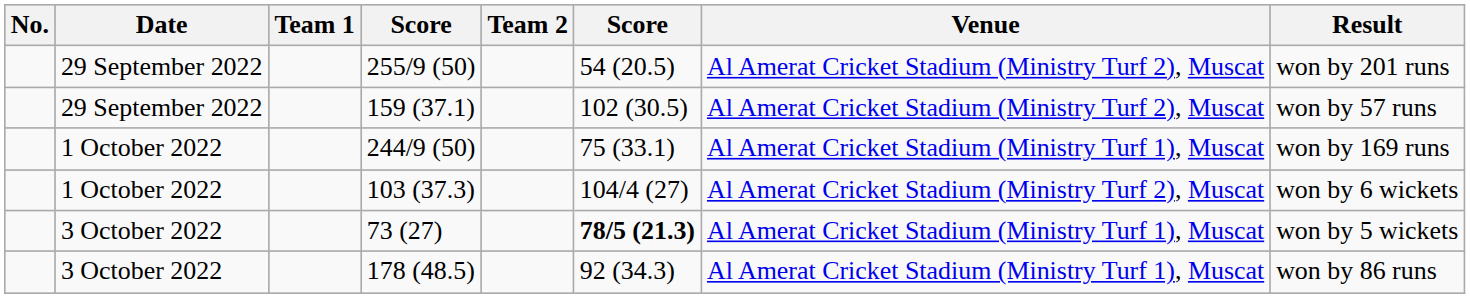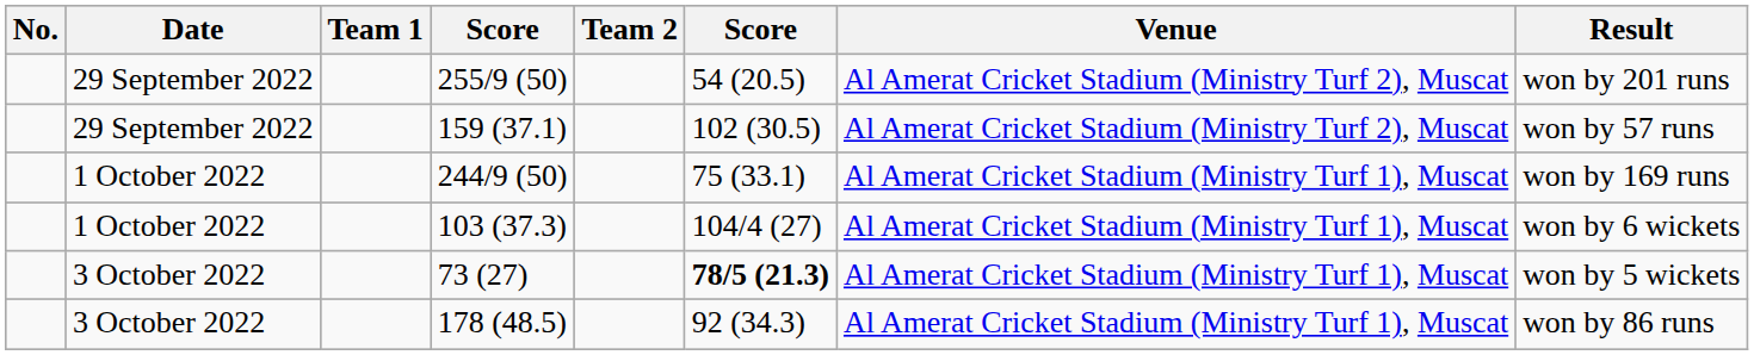103 (37.3) | Venue: Al Amerat Cricket Stadium (Ministry Turf 2), Muscat -> Al Amerat Cricket Stadium (Ministry Turf 1), Muscat
